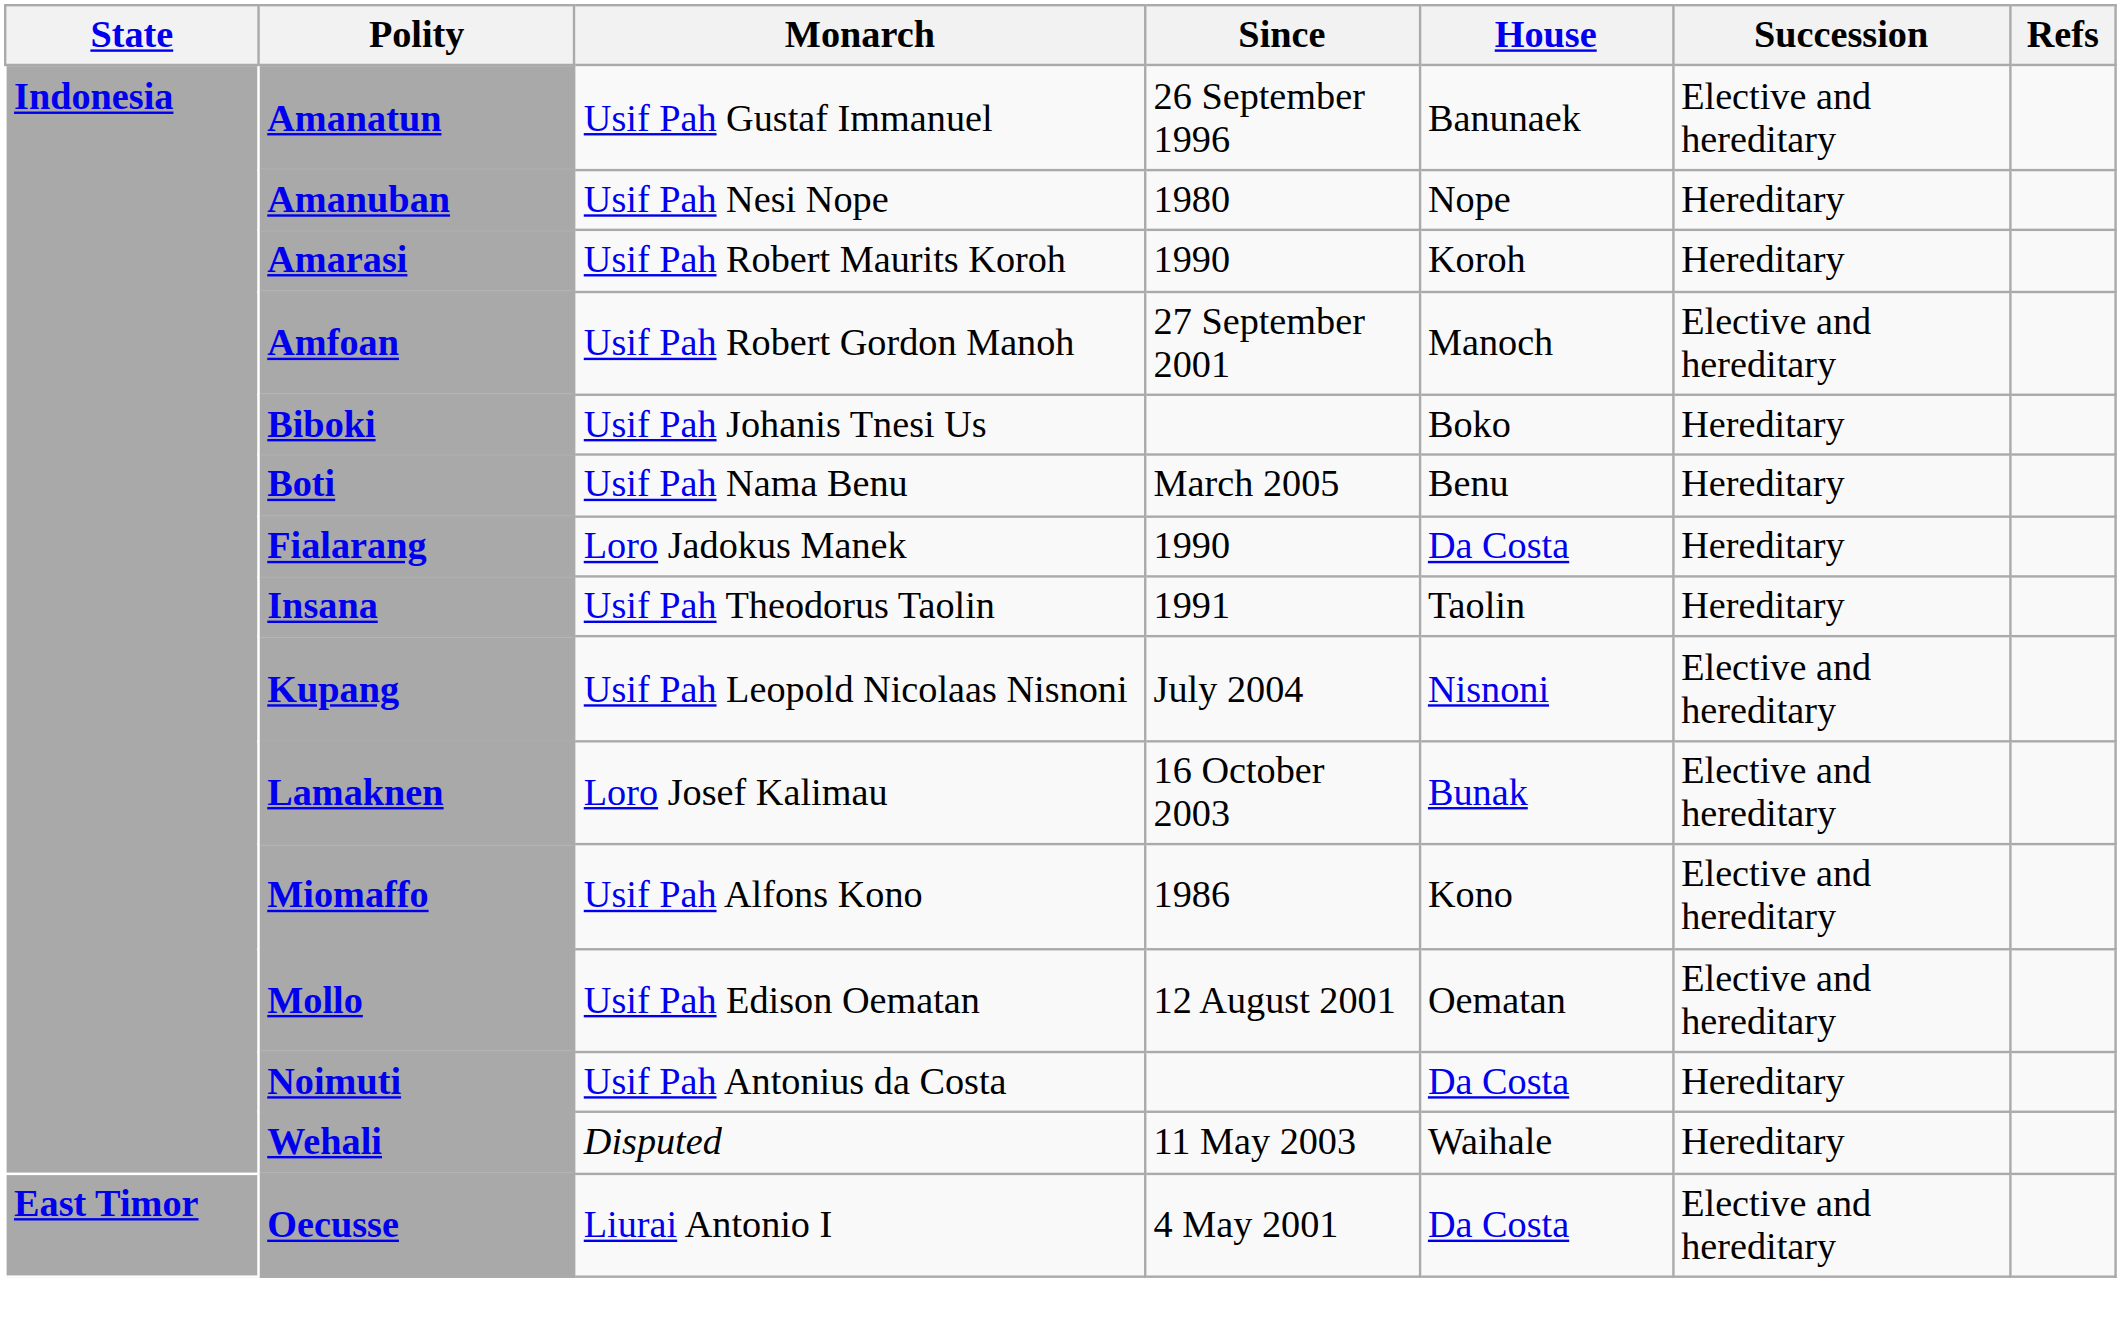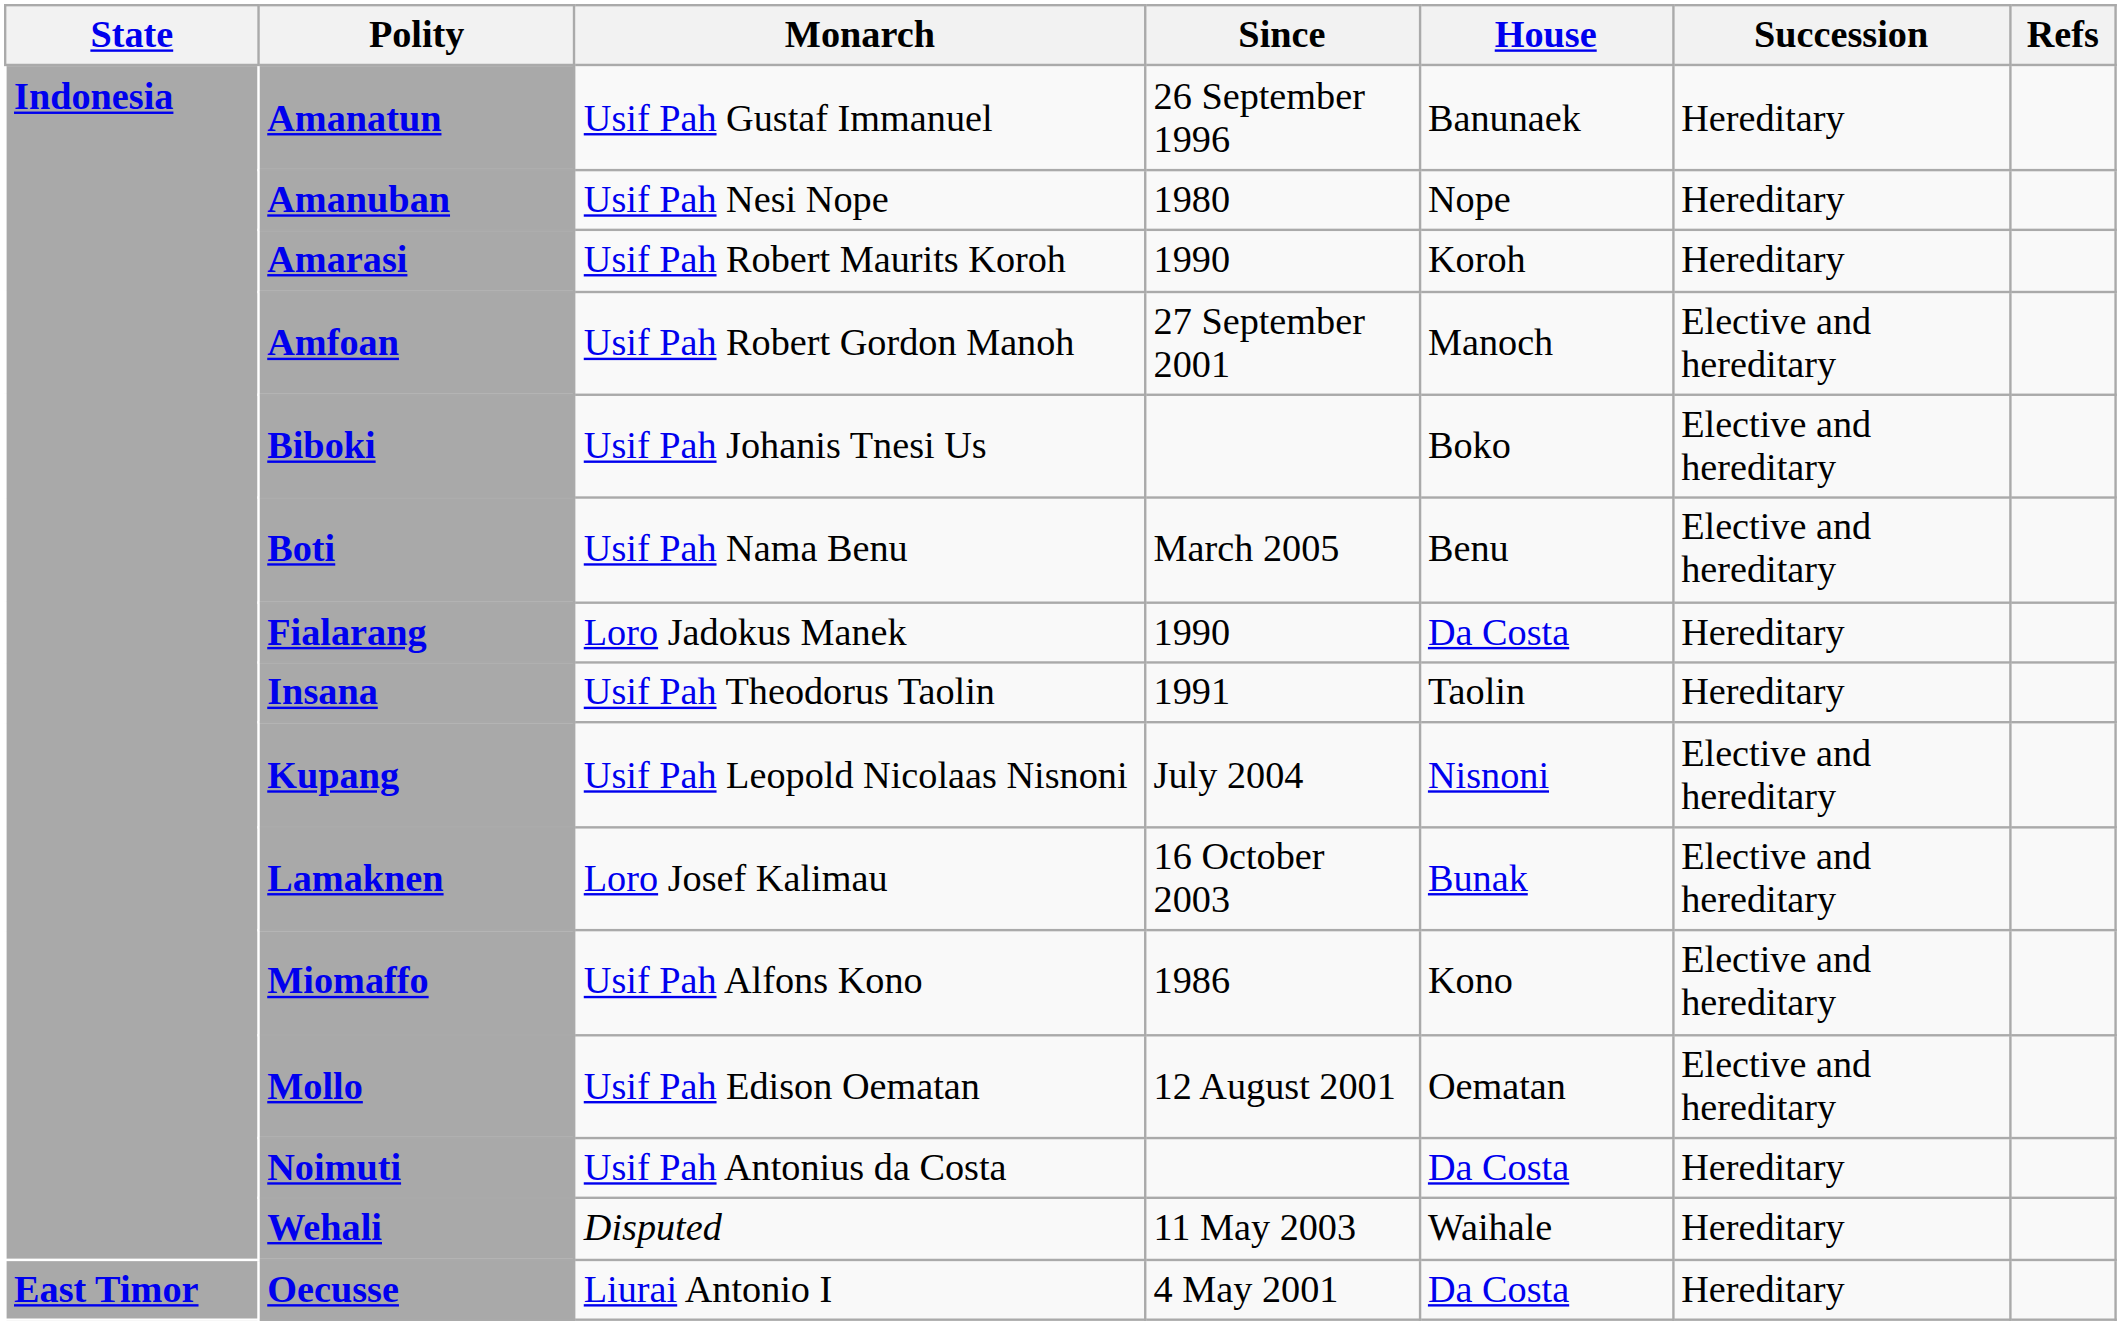Amanatun | Succession: Elective and hereditary -> Hereditary
Biboki | Succession: Hereditary -> Elective and hereditary
Boti | Succession: Hereditary -> Elective and hereditary
Oecusse | Succession: Elective and hereditary -> Hereditary
